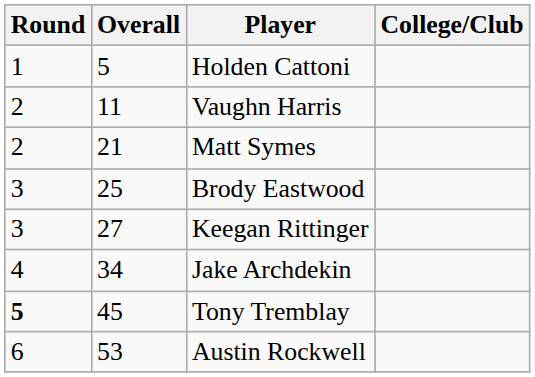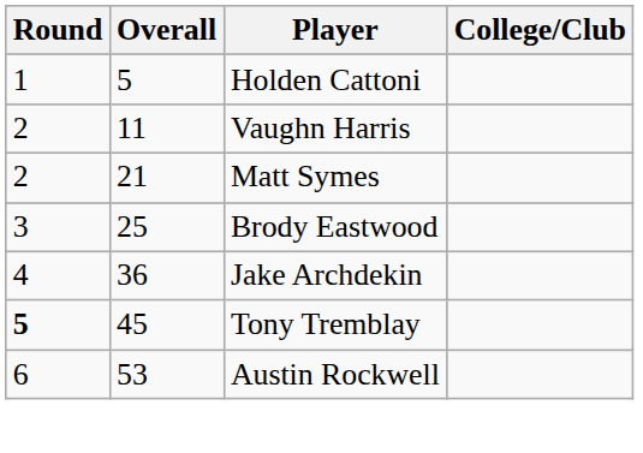- row: 3 | 27 | Keegan Rittinger
Jake Archdekin | Overall: 34 -> 36
